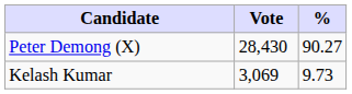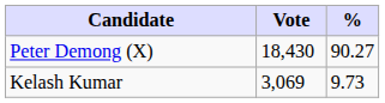Peter Demong (X) | Vote: 28,430 -> 18,430
